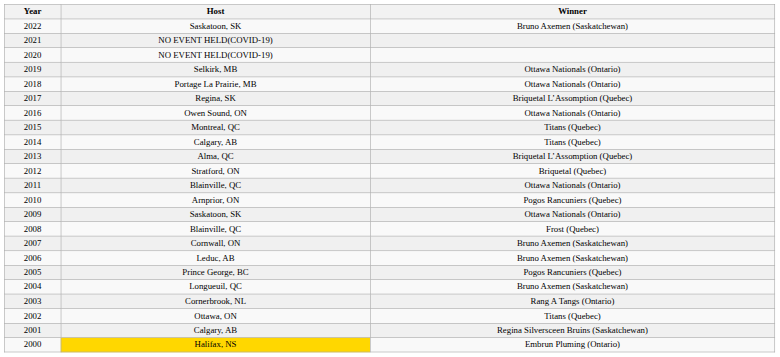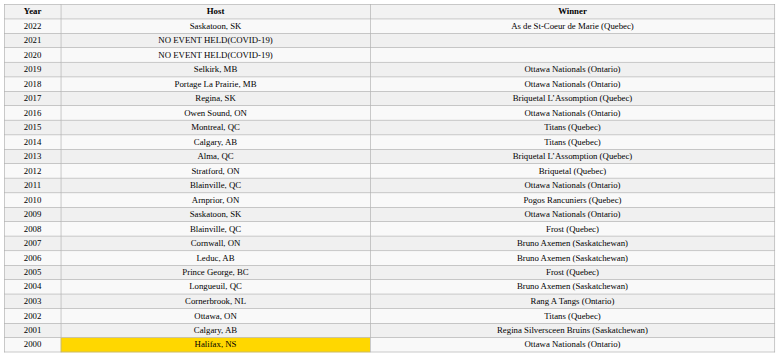2022 | Winner: Bruno Axemen (Saskatchewan) -> As de St-Coeur de Marie (Quebec)
2005 | Winner: Pogos Rancuniers (Quebec) -> Frost (Quebec)
2000 | Winner: Embrun Pluming (Ontario) -> Ottawa Nationals (Ontario)
